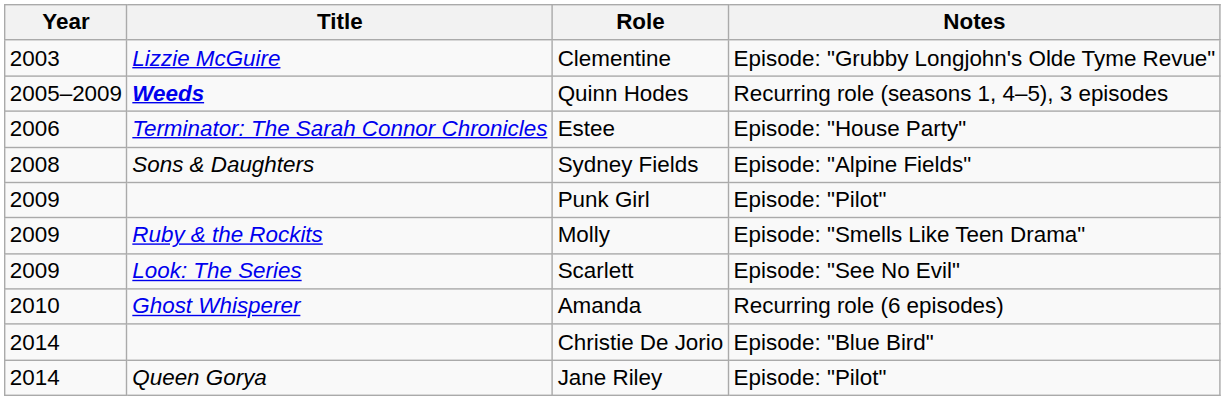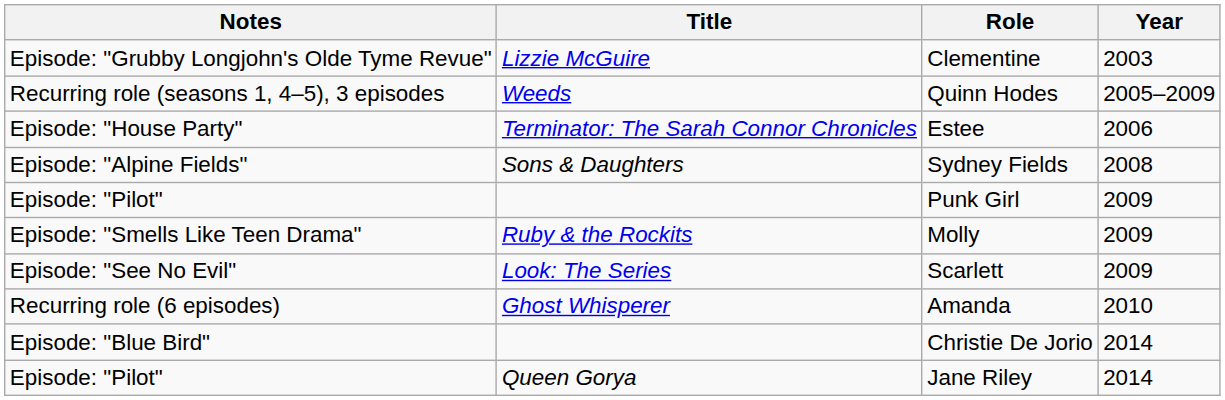columns swapped: Year <-> Notes
Quinn Hodes | Title: bold -> normal
